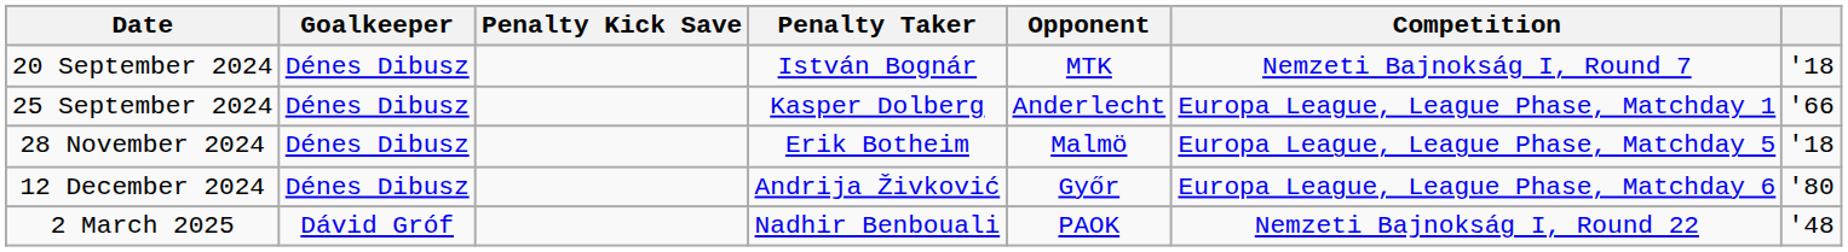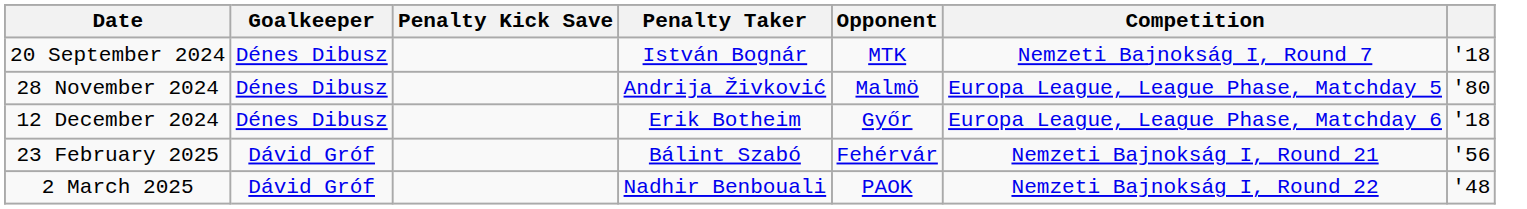- row: 25 September 2024 | Dénes Dibusz | Kasper Dolberg | Anderlecht | Europa League, League Phase, Matchday 1 | '66
28 November 2024 | Penalty Taker: Erik Botheim -> Andrija Živković
28 November 2024 | column 7: '18 -> '80
12 December 2024 | Penalty Taker: Andrija Živković -> Erik Botheim
12 December 2024 | column 7: '80 -> '18
+ row: 23 February 2025 | Dávid Gróf | Bálint Szabó | Fehérvár | Nemzeti Bajnokság I, Round 21 | '56
